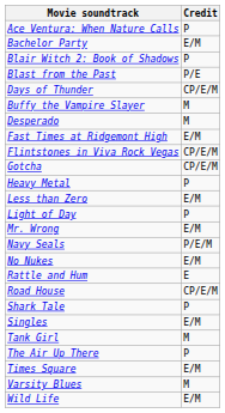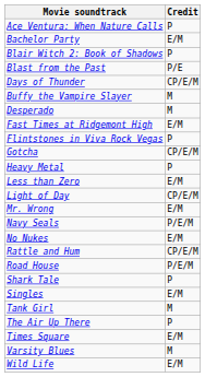Flintstones in Viva Rock Vegas | Credit: CP/E/M -> P
Light of Day | Credit: P -> CP/E/M
Rattle and Hum | Credit: E -> CP/E/M
Road House | Credit: CP/E/M -> P/E/M
